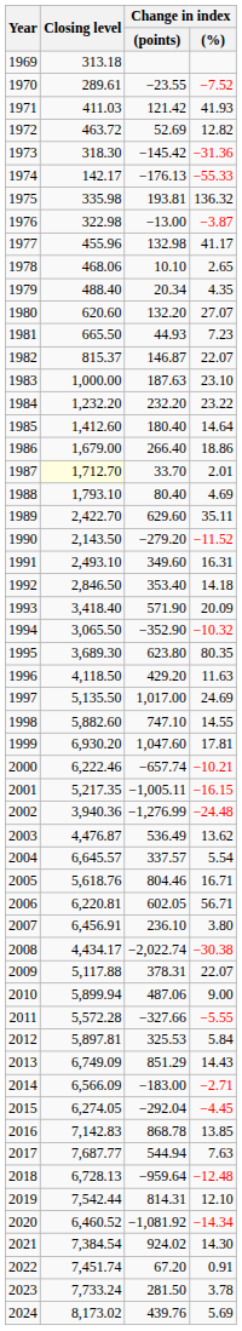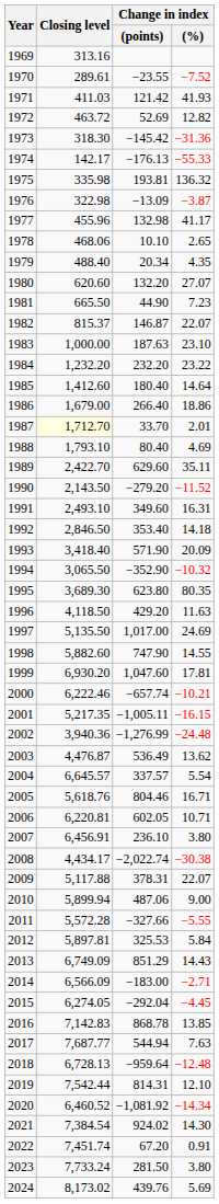1969 | Closing level: 313.18 -> 313.16
1976 | Change in index / (points): −13.00 -> −13.09
1981 | Change in index / (points): 44.93 -> 44.90
1998 | Change in index / (points): 747.10 -> 747.90
2006 | Change in index / (%): 56.71 -> 10.71
2023 | Change in index / (%): 3.78 -> 3.80
